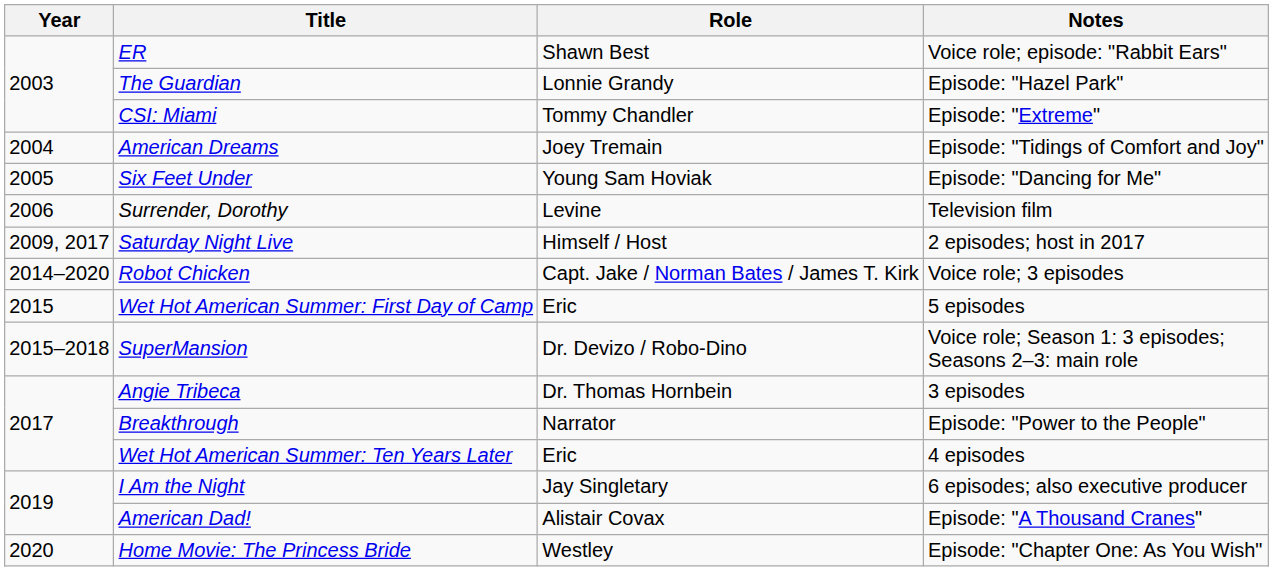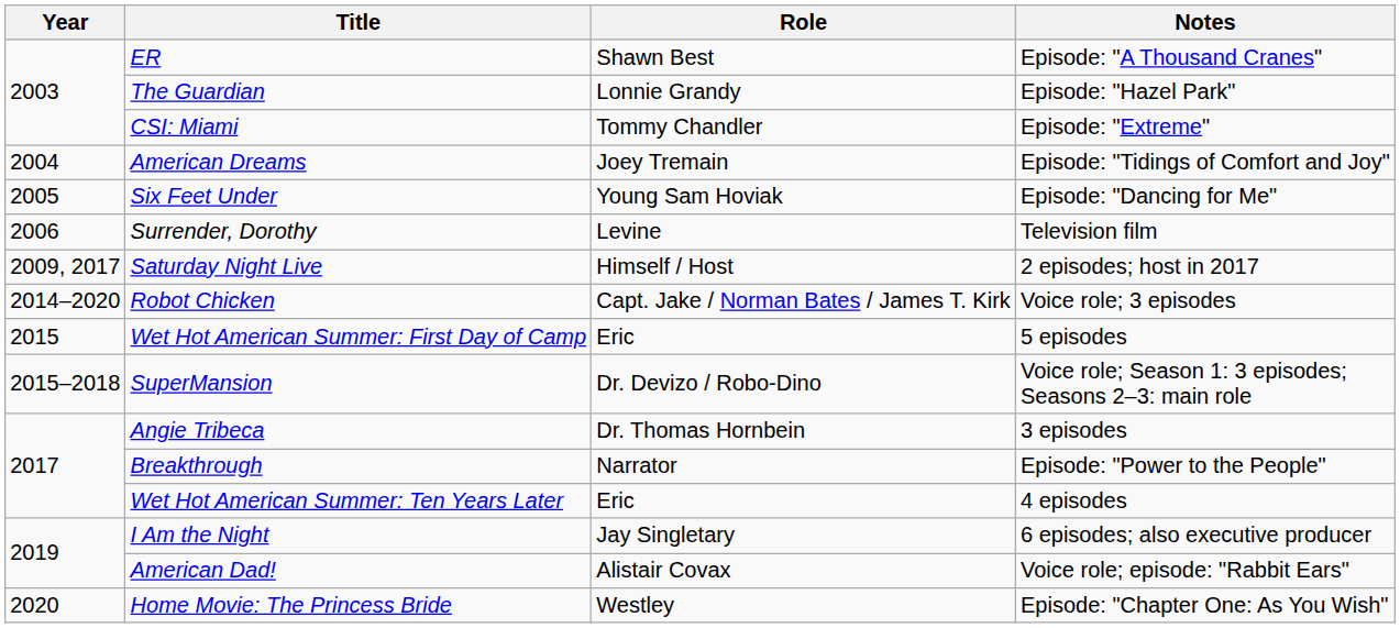ER | Notes: Voice role; episode: "Rabbit Ears" -> Episode: "A Thousand Cranes"
American Dad! | Notes: Episode: "A Thousand Cranes" -> Voice role; episode: "Rabbit Ears"
